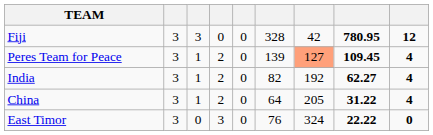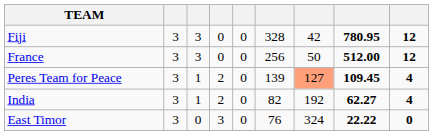+ row: France | 3 | 3 | 0 | 0 | 256 | 50 | 512.00 | 12
- row: China | 3 | 1 | 2 | 0 | 64 | 205 | 31.22 | 4
